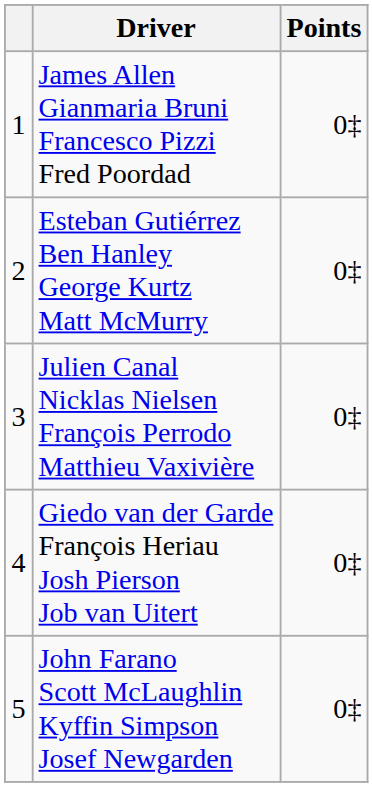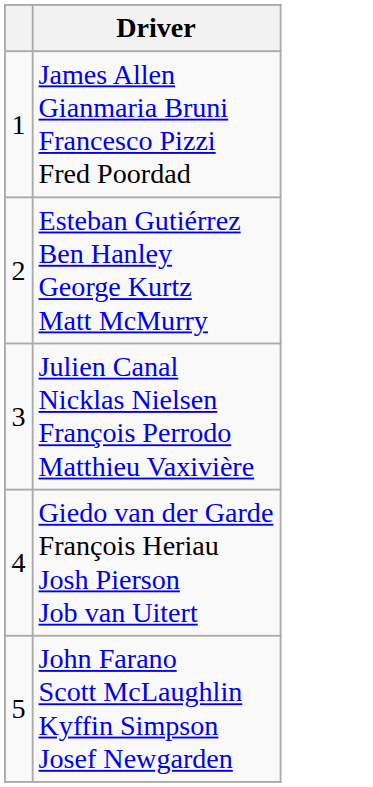- column: Points | 0‡ | 0‡ | 0‡ | 0‡ | 0‡
